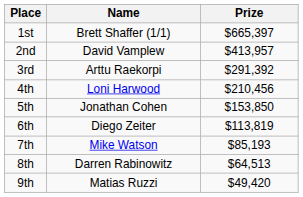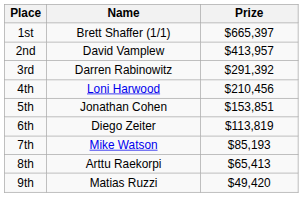3rd | Name: Arttu Raekorpi -> Darren Rabinowitz
5th | Prize: $153,850 -> $153,851
8th | Name: Darren Rabinowitz -> Arttu Raekorpi
8th | Prize: $64,513 -> $65,413
